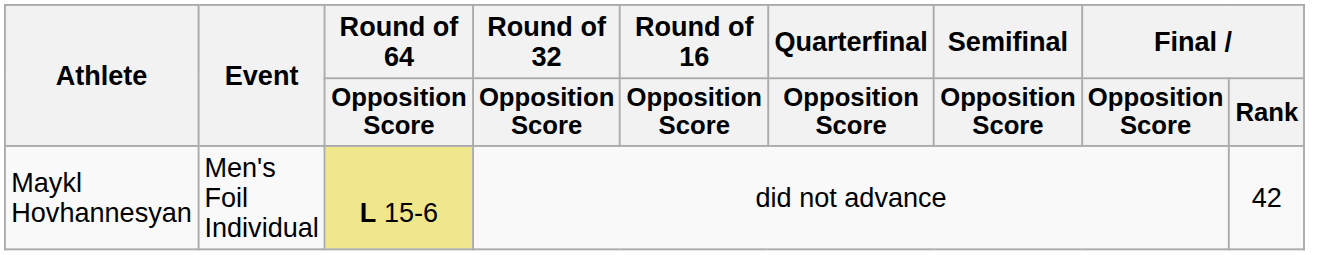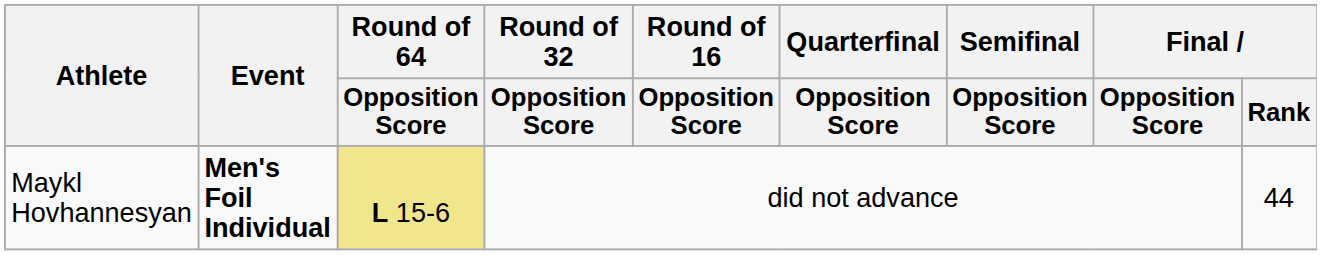Maykl Hovhannesyan | Event: normal -> bold
Maykl Hovhannesyan | Final / Rank: 42 -> 44
